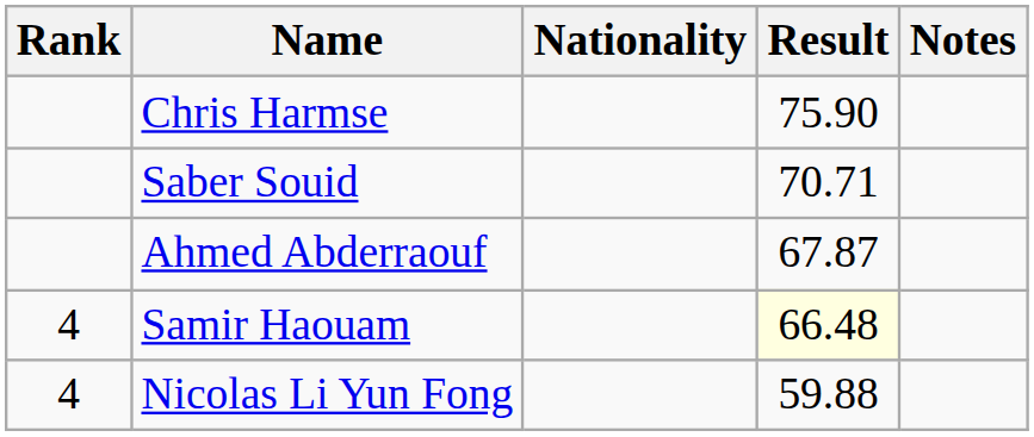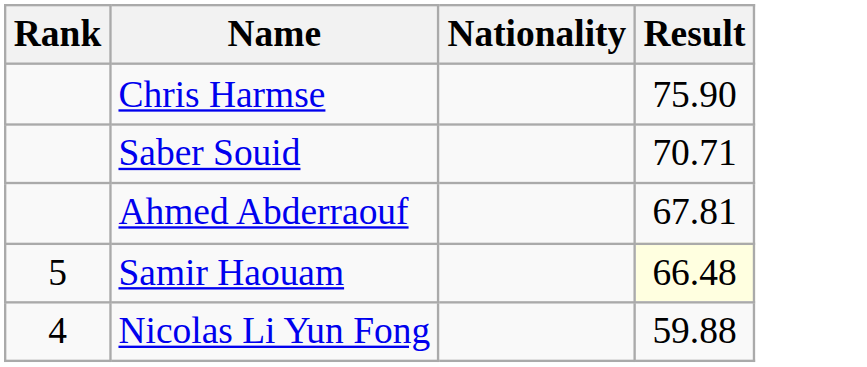- column: Notes
Ahmed Abderraouf | Result: 67.87 -> 67.81
Samir Haouam | Rank: 4 -> 5
